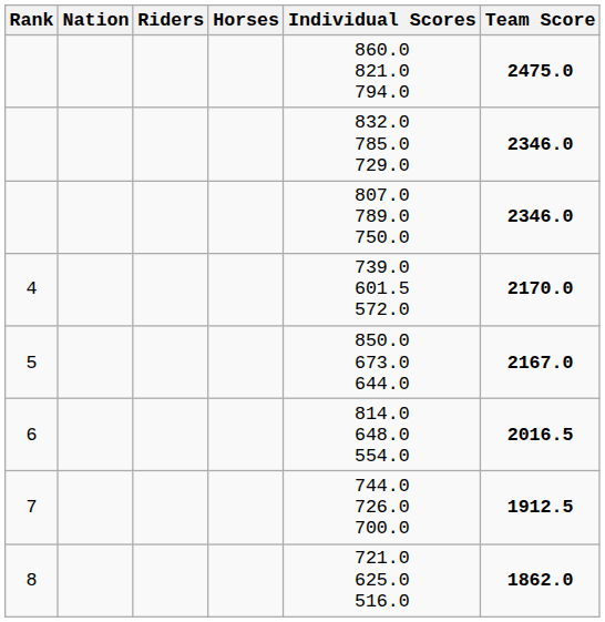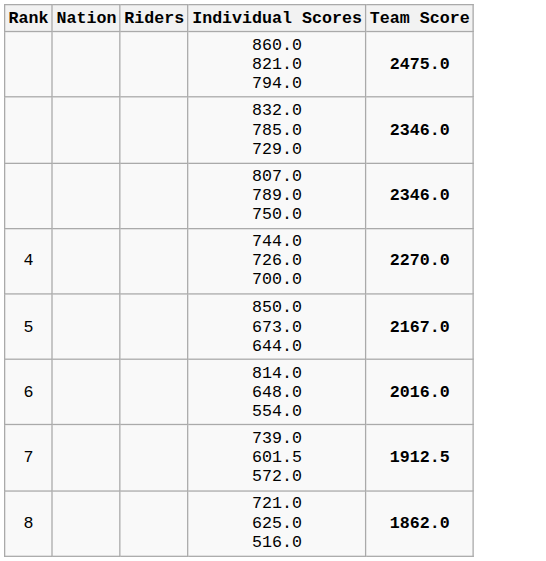- column: Horses
4 | Individual Scores: 739.0 601.5 572.0 -> 744.0 726.0 700.0
4 | Team Score: 2170.0 -> 2270.0
6 | Team Score: 2016.5 -> 2016.0
7 | Individual Scores: 744.0 726.0 700.0 -> 739.0 601.5 572.0
